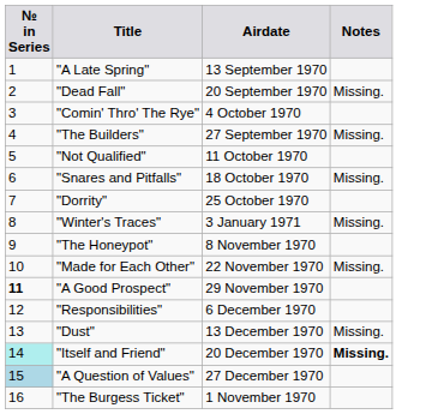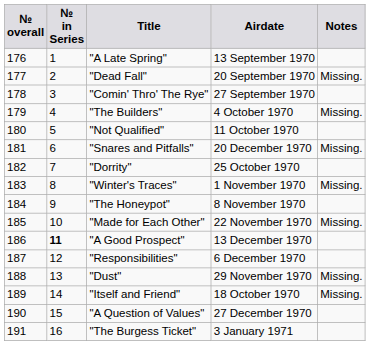+ column: № overall | 176 | 177 | 178 | 179 | 180 | 181 | 182 | 183 | 184 | 185 | 186 | 187 | 188 | 189 | 190 | 191
"Comin' Thro' The Rye" | Airdate: 4 October 1970 -> 27 September 1970
"The Builders" | Airdate: 27 September 1970 -> 4 October 1970
"Snares and Pitfalls" | Airdate: 18 October 1970 -> 20 December 1970
"Winter's Traces" | Airdate: 3 January 1971 -> 1 November 1970
"A Good Prospect" | Airdate: 29 November 1970 -> 13 December 1970
"Dust" | Airdate: 13 December 1970 -> 29 November 1970
"Itself and Friend" | № in Series: paleturquoise background -> no background
"Itself and Friend" | Airdate: 20 December 1970 -> 18 October 1970
"Itself and Friend" | Notes: bold -> normal
"A Question of Values" | № in Series: lightblue background -> no background
"The Burgess Ticket" | Airdate: 1 November 1970 -> 3 January 1971
